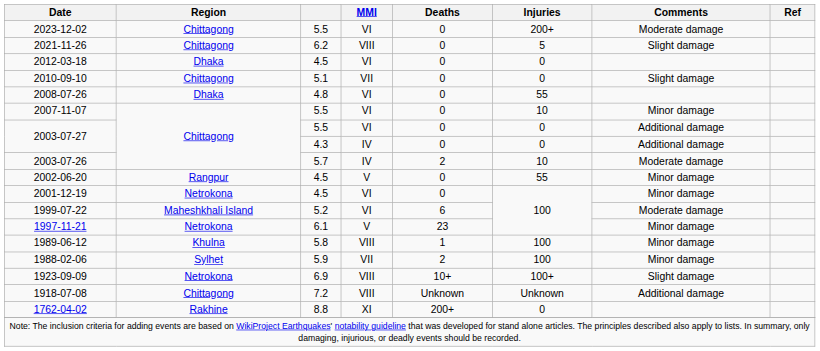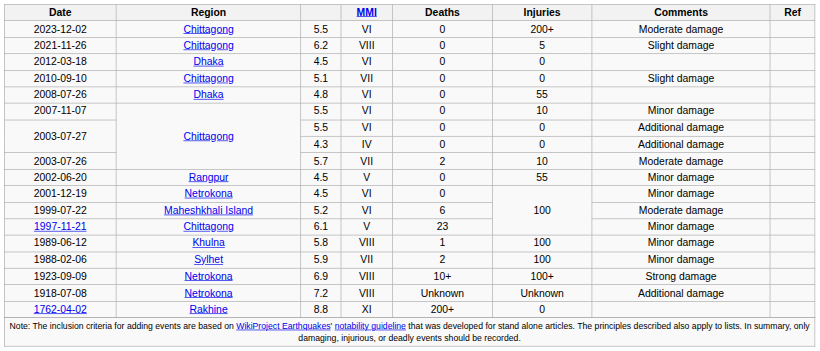2003-07-26 | MMI: IV -> VII
1997-11-21 | Region: Netrokona -> Chittagong
1923-09-09 | Comments: Slight damage -> Strong damage
1918-07-08 | Region: Chittagong -> Netrokona
